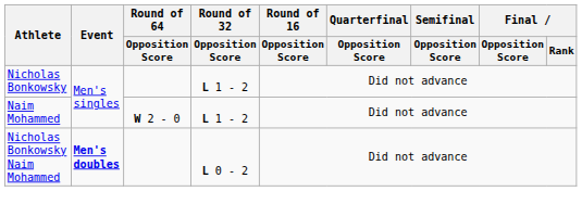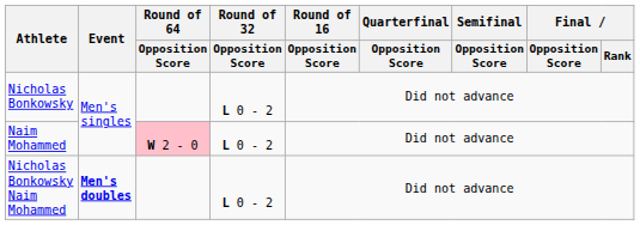Nicholas Bonkowsky | Round of 32 / Opposition Score: L 1 - 2 -> L 0 - 2
Naim Mohammed | Round of 64 / Opposition Score: no background -> pink background
Naim Mohammed | Round of 32 / Opposition Score: L 1 - 2 -> L 0 - 2
